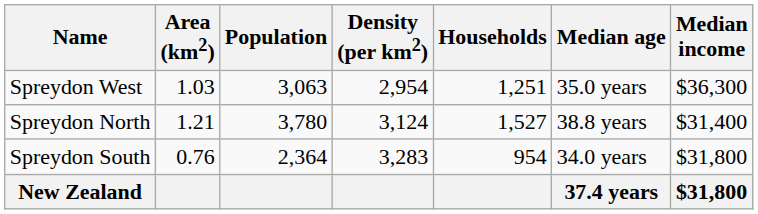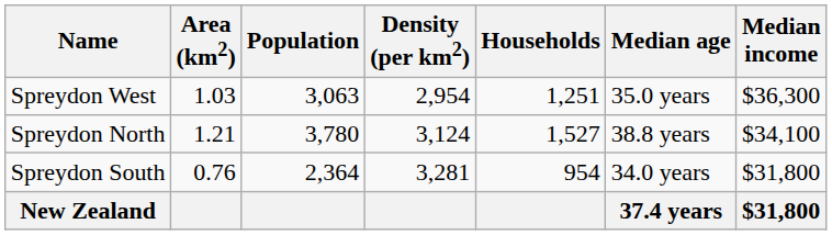Spreydon North | Median income: $31,400 -> $34,100
Spreydon South | Density (per km2): 3,283 -> 3,281
